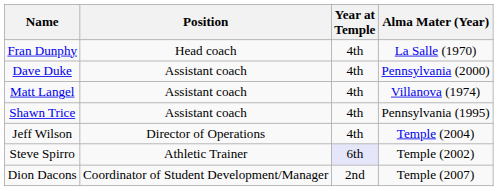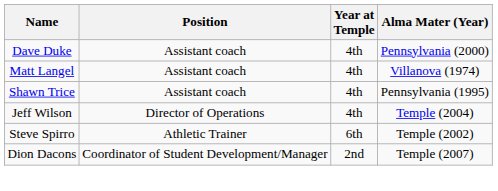- row: Fran Dunphy | Head coach | 4th | La Salle (1970)
Steve Spirro | Year at Temple: lavender background -> no background
